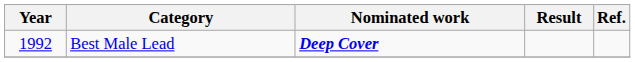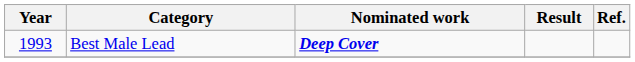Best Male Lead | Year: 1992 -> 1993
